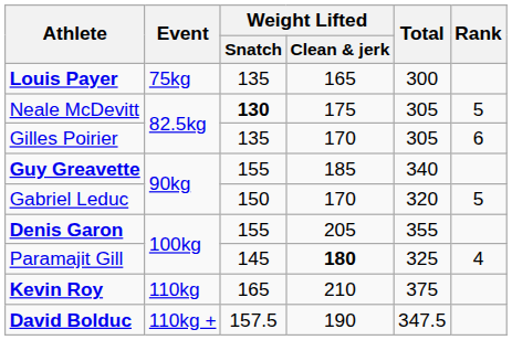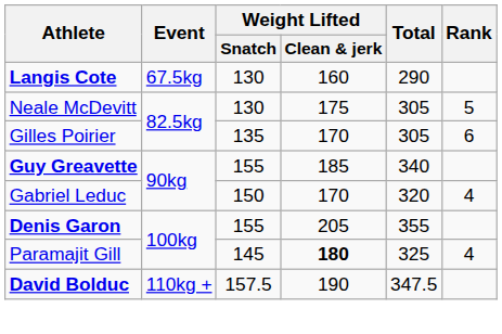+ row: Langis Cote | 67.5kg | 130 | 160 | 290
- row: Louis Payer | 75kg | 135 | 165 | 300
Neale McDevitt | Weight Lifted / Snatch: bold -> normal
Gabriel Leduc | Rank: 5 -> 4
- row: Kevin Roy | 110kg | 165 | 210 | 375
